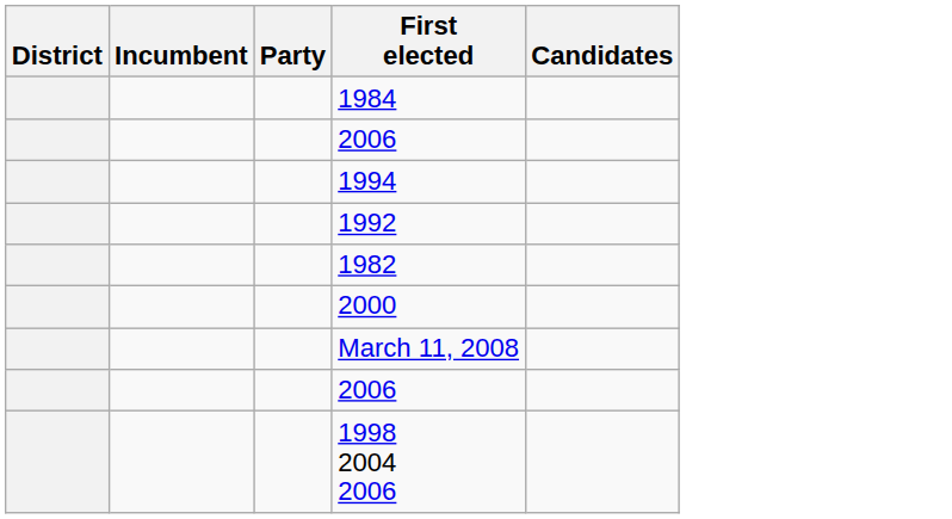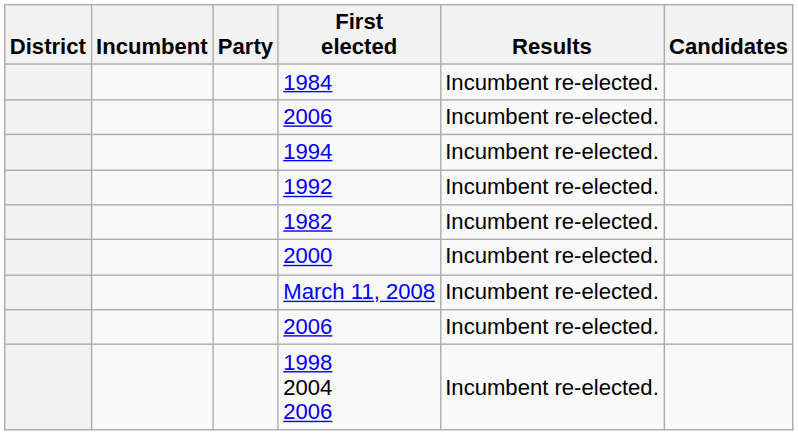+ column: Results | Incumbent re-elected. | Incumbent re-elected. | Incumbent re-elected. | Incumbent re-elected. | Incumbent re-elected. | Incumbent re-elected. | Incumbent re-elected. | Incumbent re-elected. | Incumbent re-elected.
